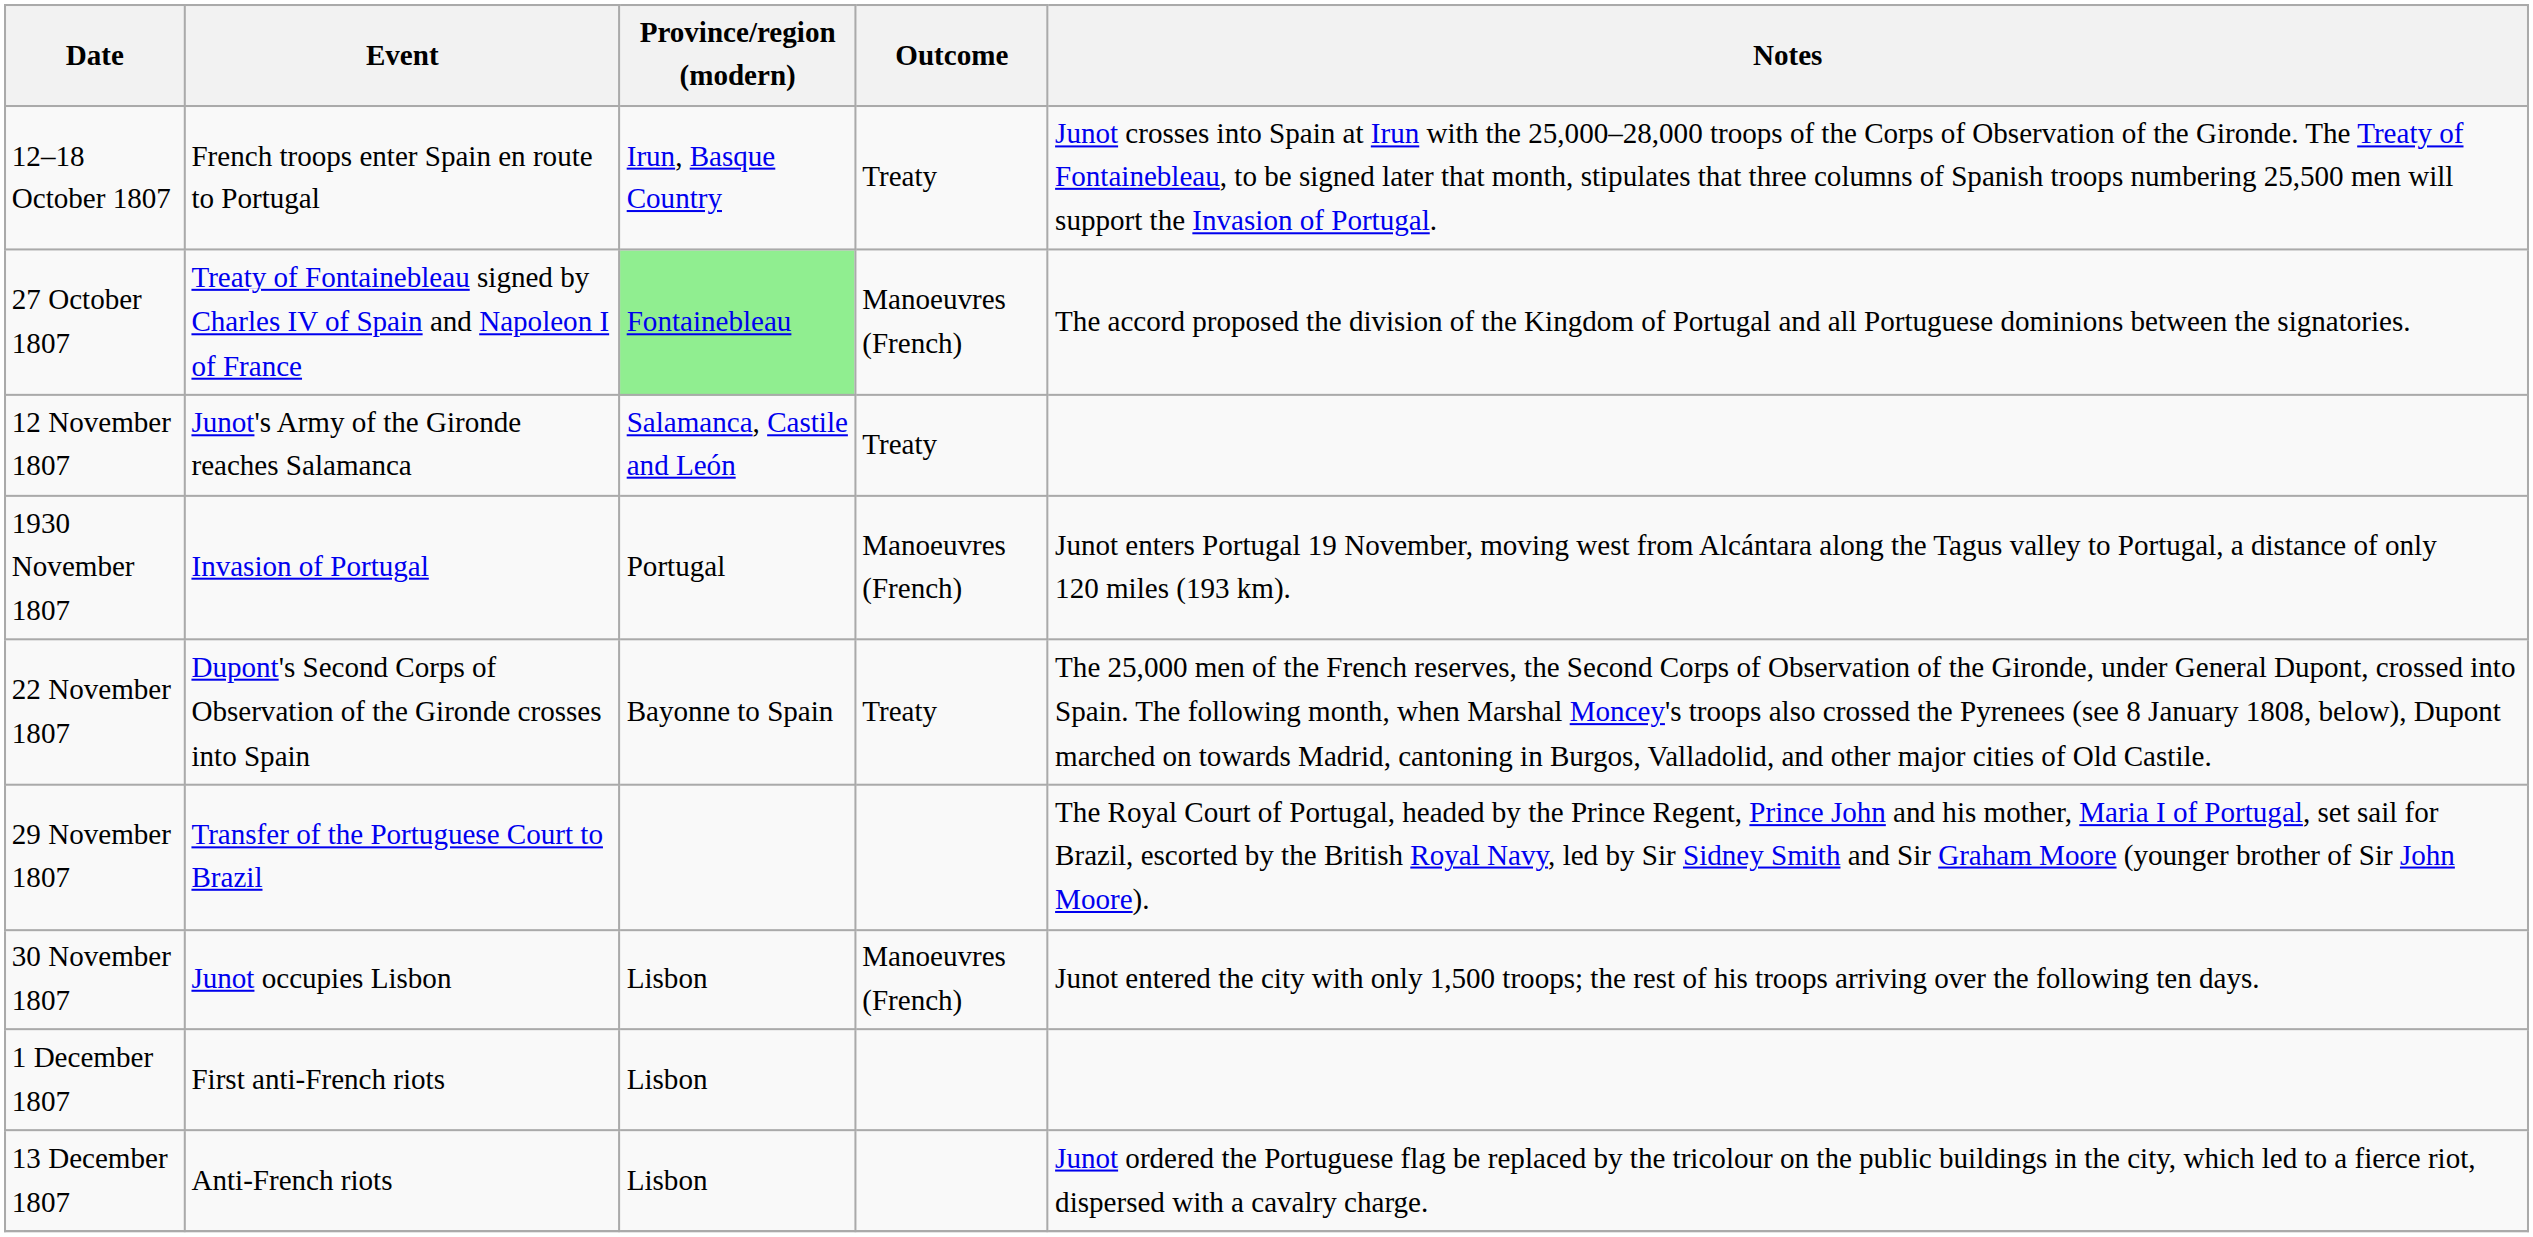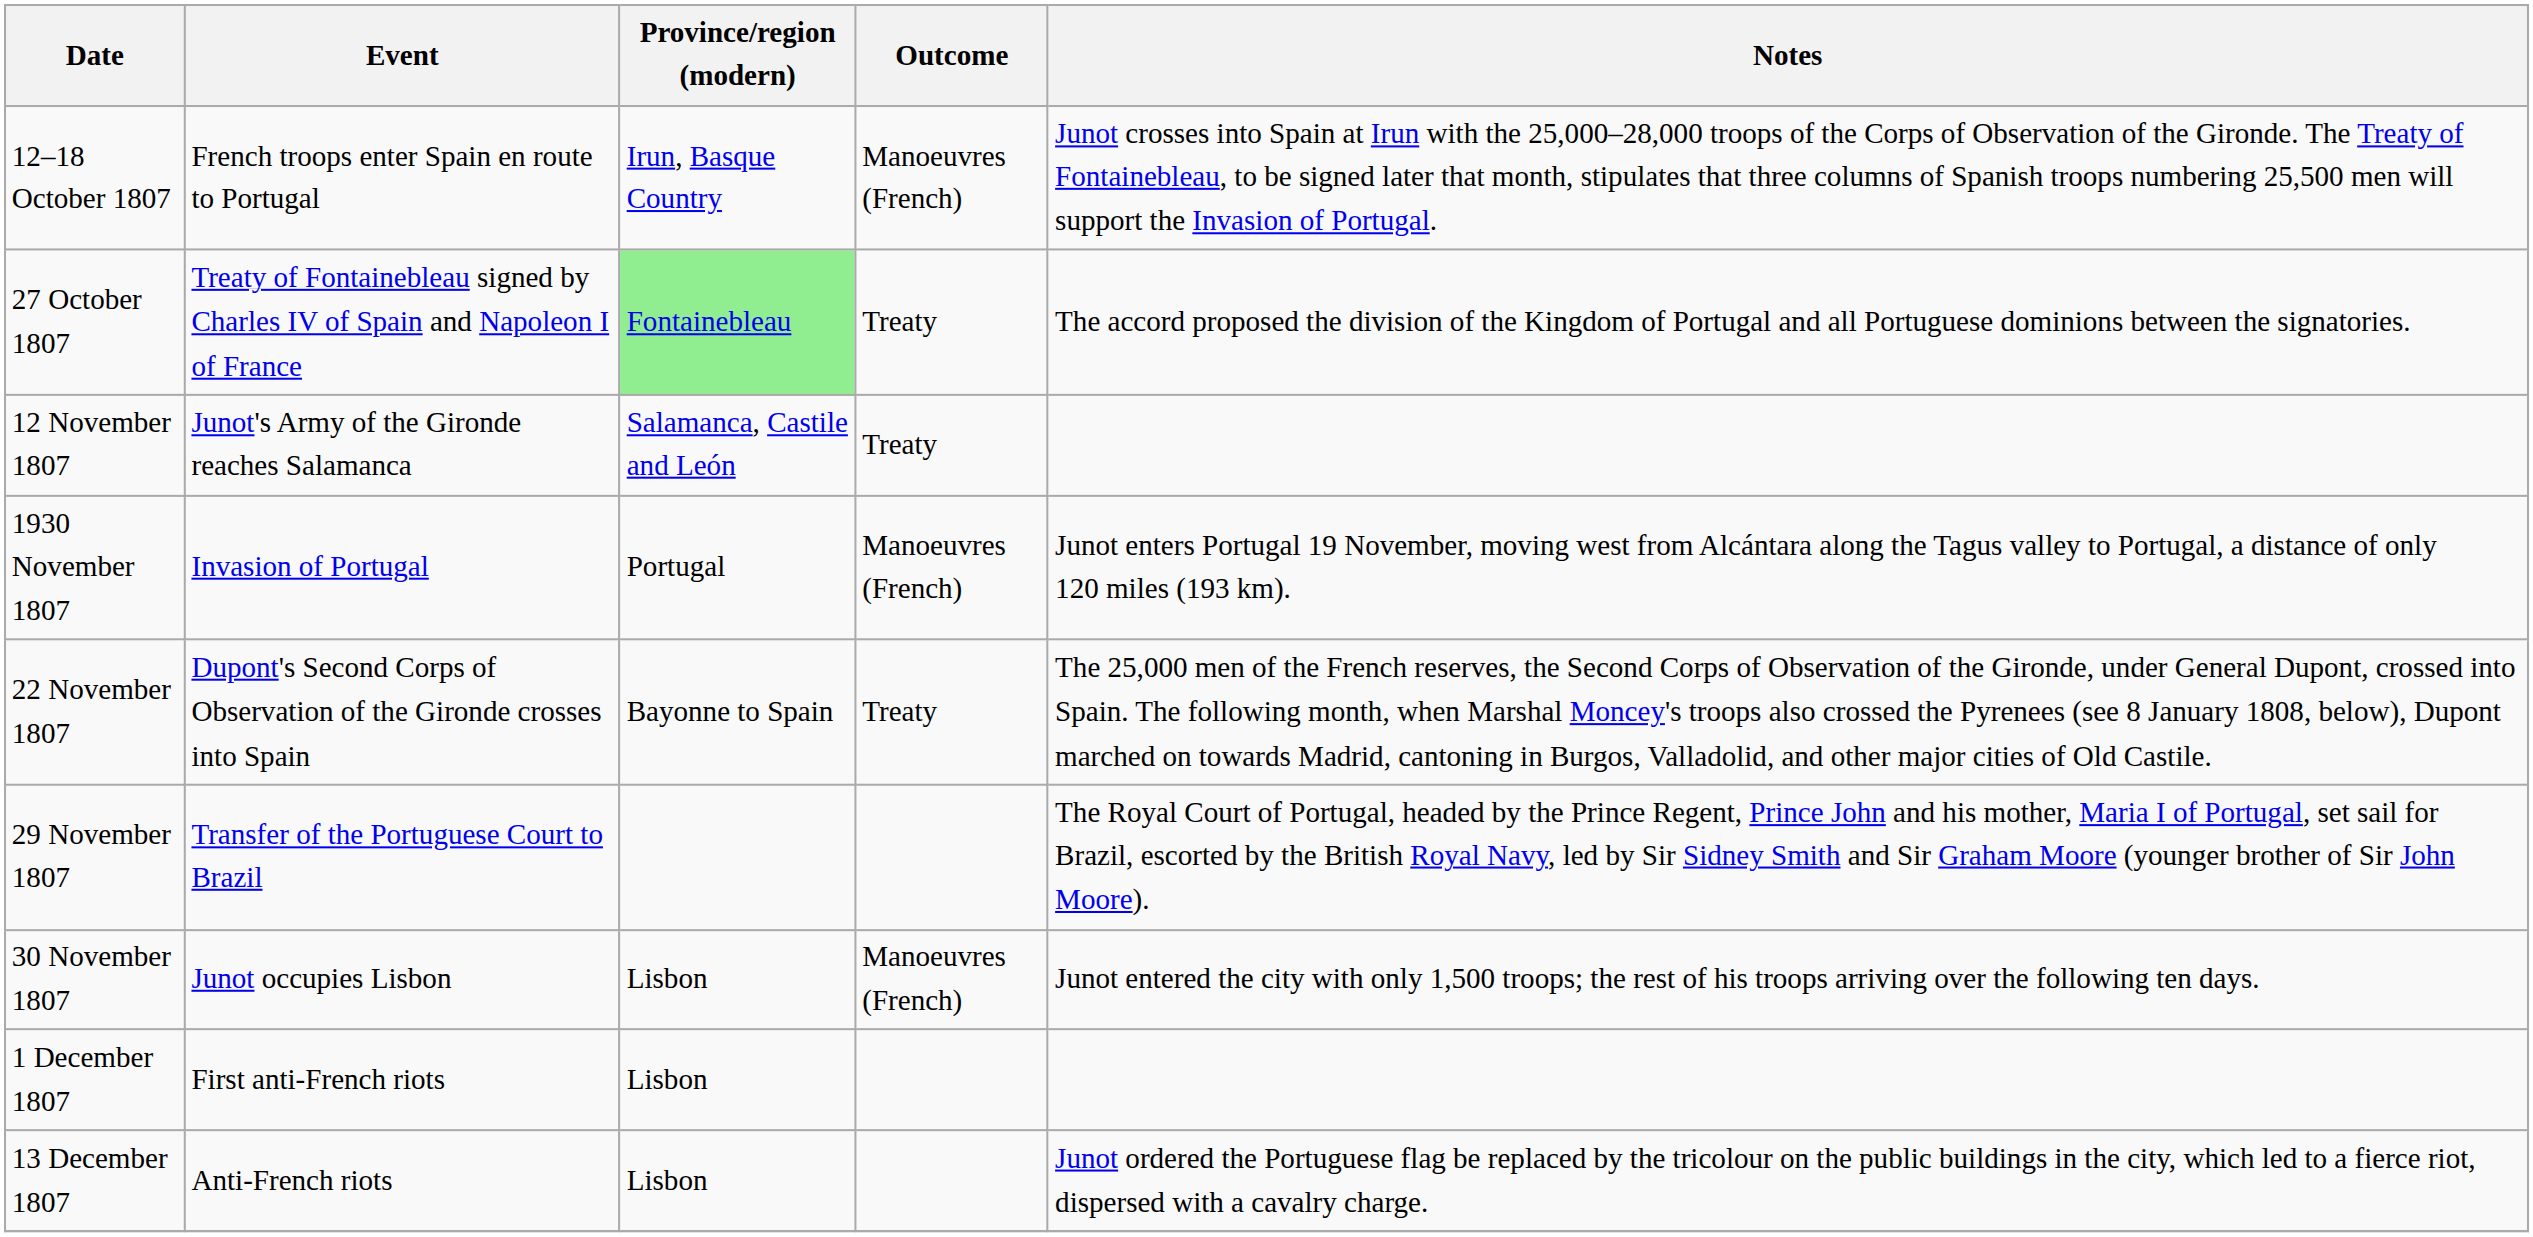12–18 October 1807 | Outcome: Treaty -> Manoeuvres (French)
27 October 1807 | Outcome: Manoeuvres (French) -> Treaty
